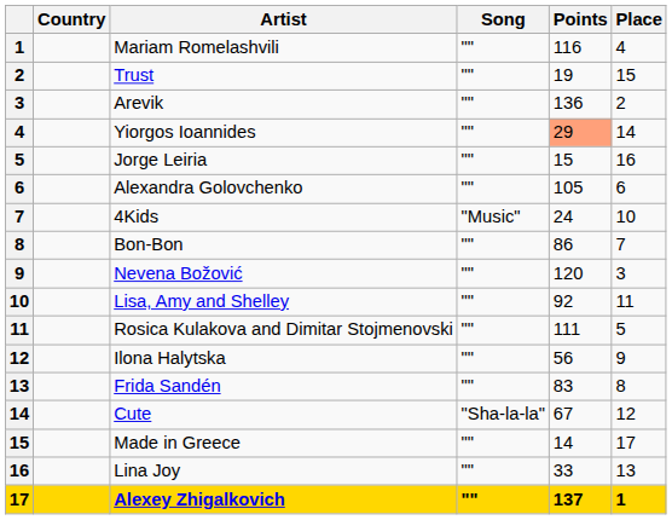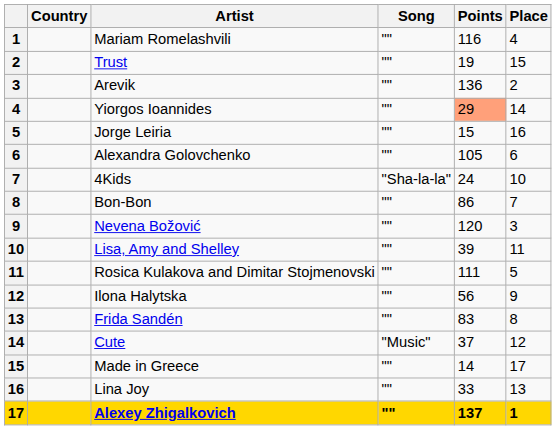4Kids | Song: "Music" -> "Sha-la-la"
Lisa, Amy and Shelley | Points: 92 -> 39
Cute | Song: "Sha-la-la" -> "Music"
Cute | Points: 67 -> 37
